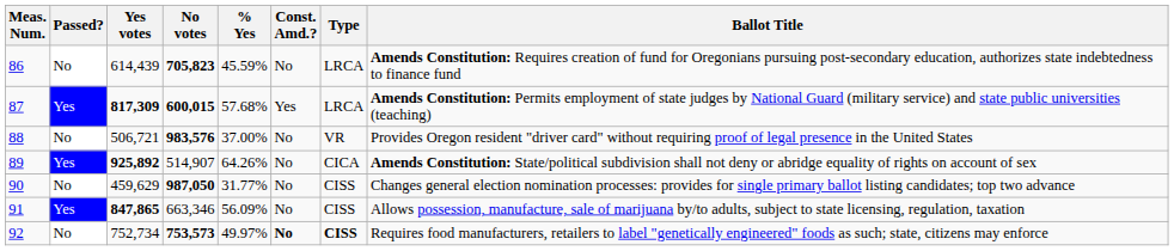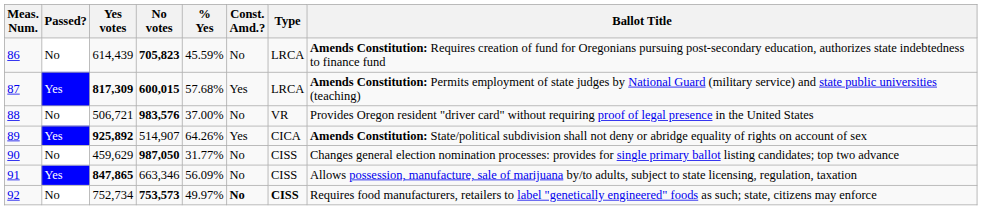89 | Const. Amd.?: No -> Yes
